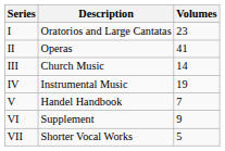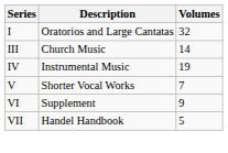I | Volumes: 23 -> 32
- row: II | Operas | 41
V | Description: Handel Handbook -> Shorter Vocal Works
VII | Description: Shorter Vocal Works -> Handel Handbook
